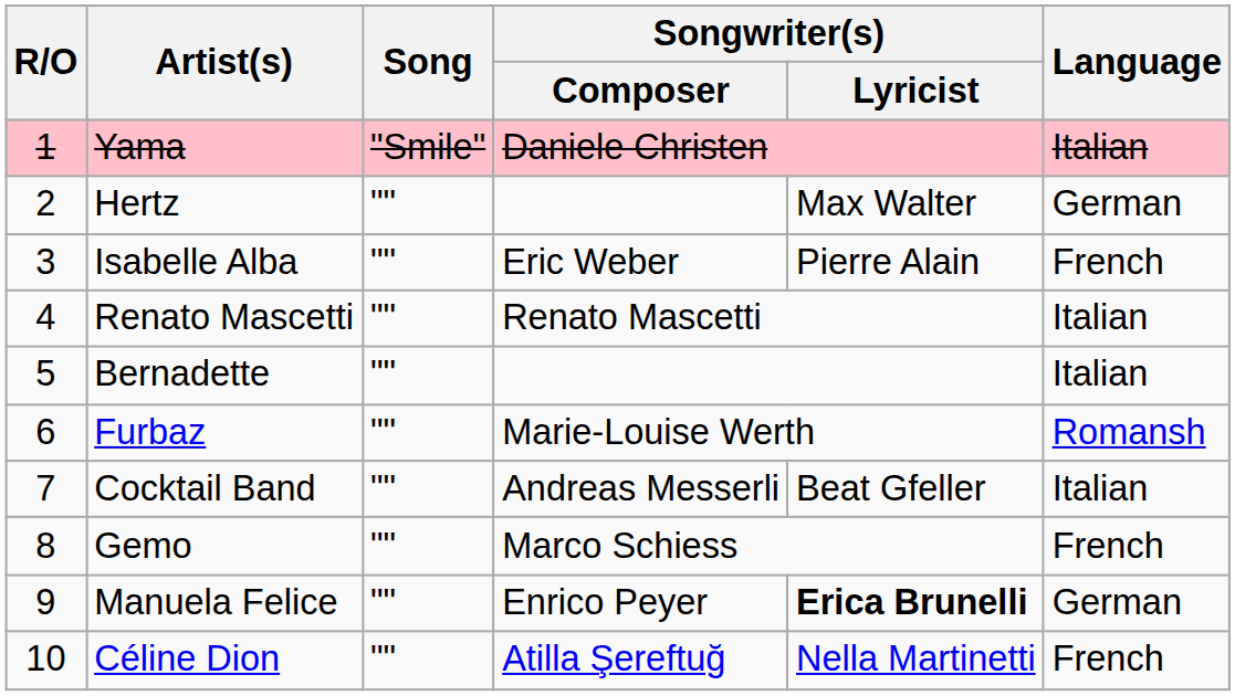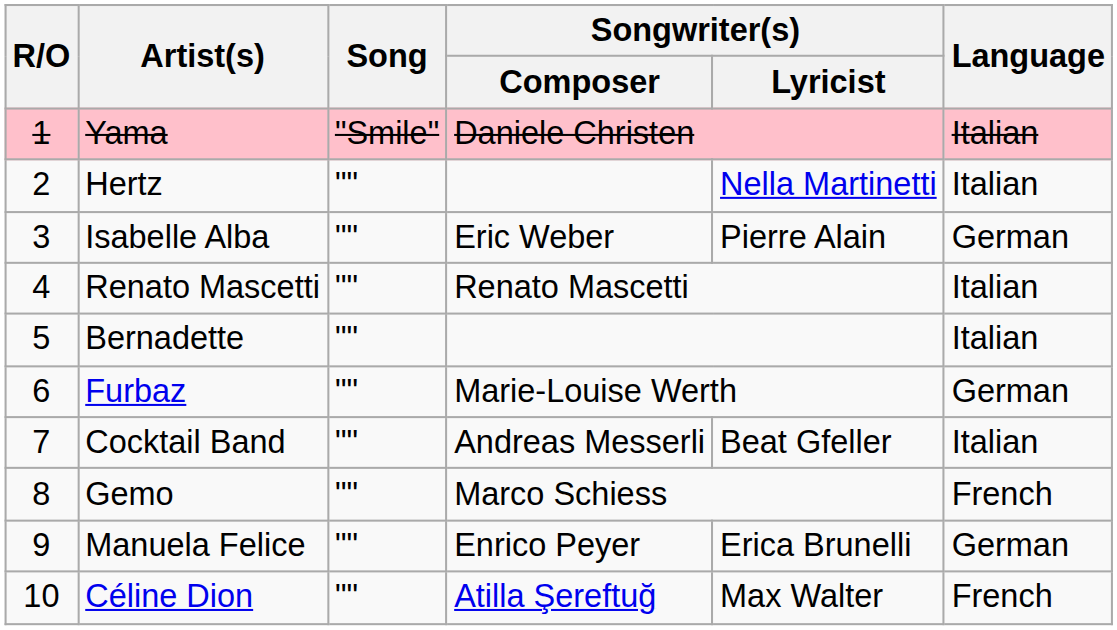Hertz | Songwriter(s) / Lyricist: Max Walter -> Nella Martinetti
Hertz | Language: German -> Italian
Isabelle Alba | Language: French -> German
Furbaz | Language: Romansh -> German
Manuela Felice | Songwriter(s) / Lyricist: bold -> normal
Céline Dion | Songwriter(s) / Lyricist: Nella Martinetti -> Max Walter
